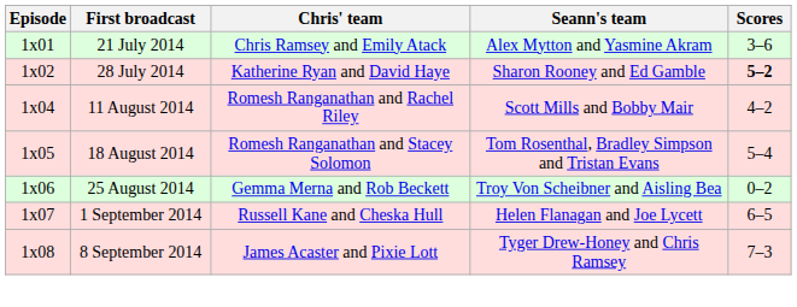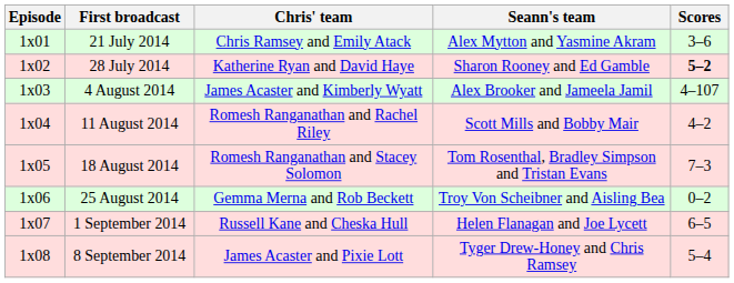+ row: 1x03 | 4 August 2014 | James Acaster and Kimberly Wyatt | Alex Brooker and Jameela Jamil | 4–107
18 August 2014 | Scores: 5–4 -> 7–3
8 September 2014 | Scores: 7–3 -> 5–4
